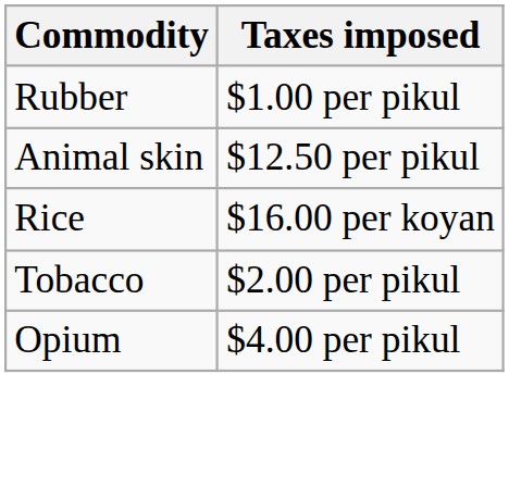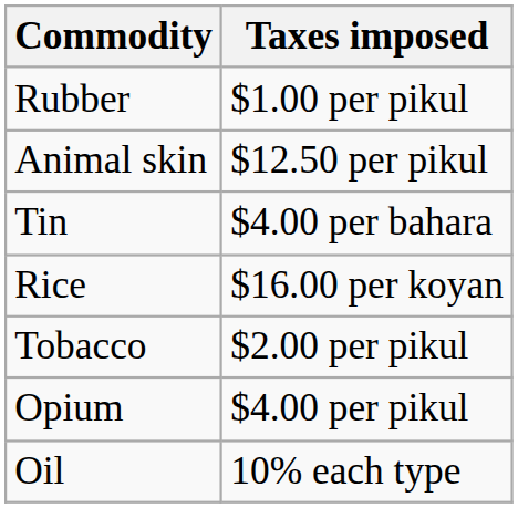+ row: Tin | $4.00 per bahara
+ row: Oil | 10% each type
